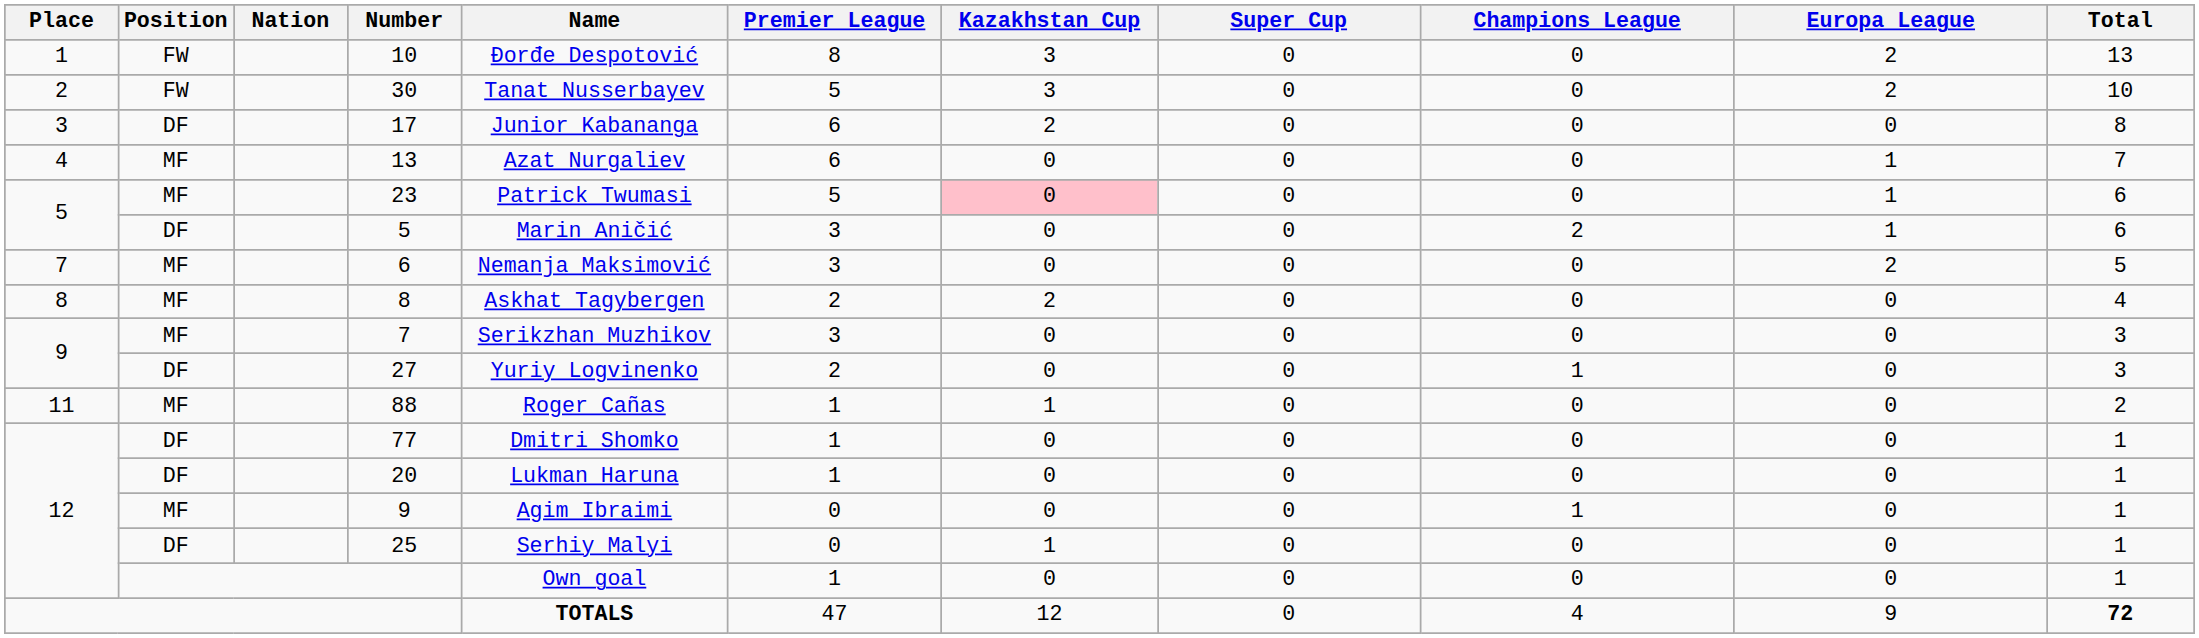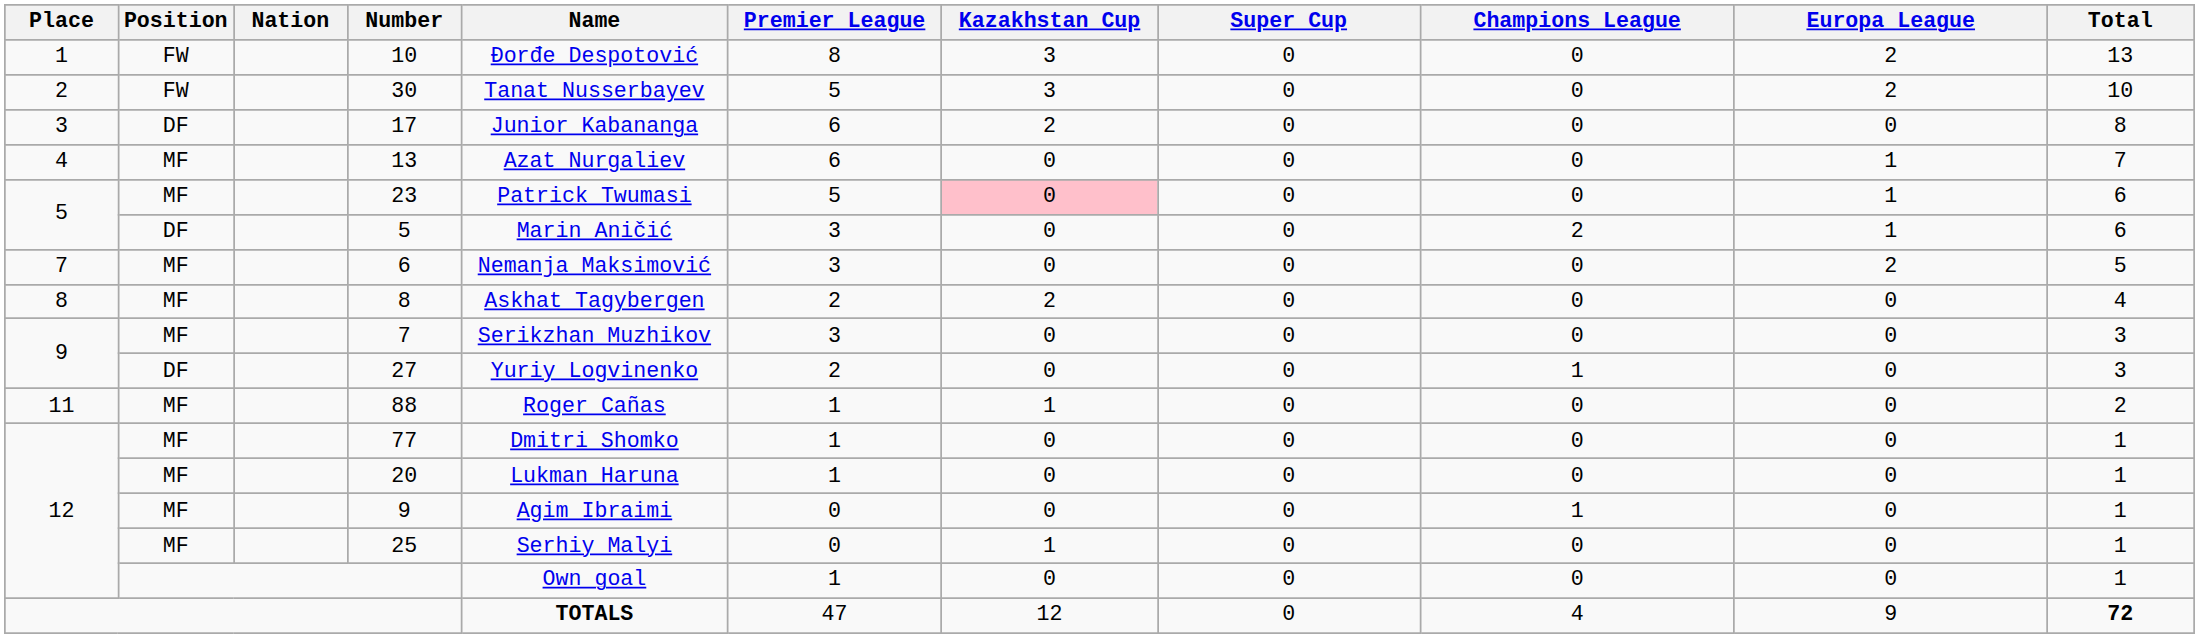77 | Position: DF -> MF
20 | Position: DF -> MF
25 | Position: DF -> MF
